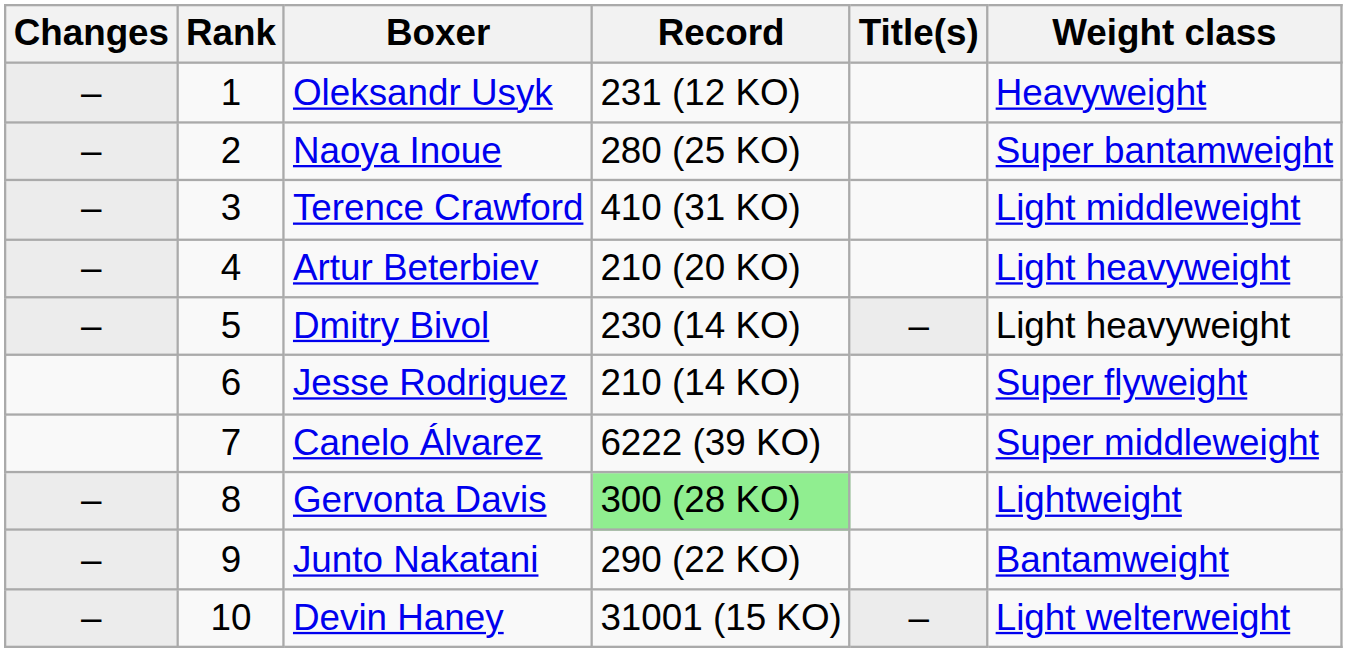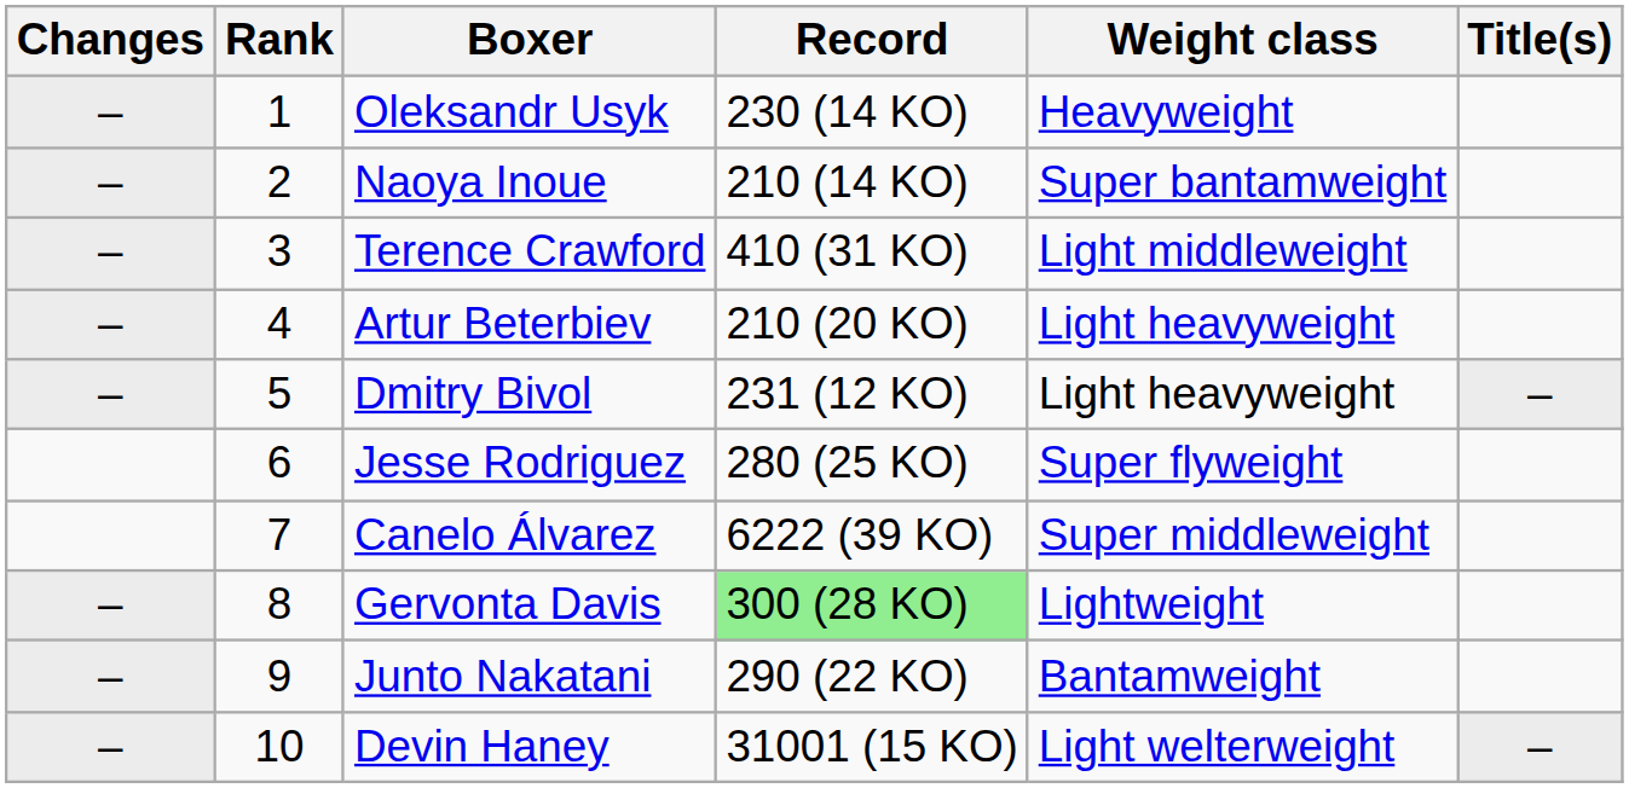columns swapped: Weight class <-> Title(s)
Oleksandr Usyk | Record: 231 (12 KO) -> 230 (14 KO)
Naoya Inoue | Record: 280 (25 KO) -> 210 (14 KO)
Dmitry Bivol | Record: 230 (14 KO) -> 231 (12 KO)
Jesse Rodriguez | Record: 210 (14 KO) -> 280 (25 KO)
